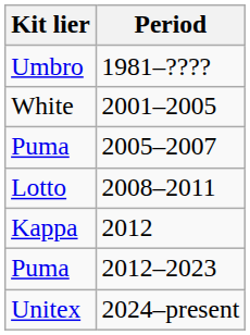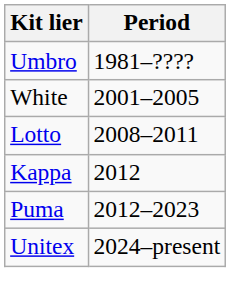- row: Puma | 2005–2007
